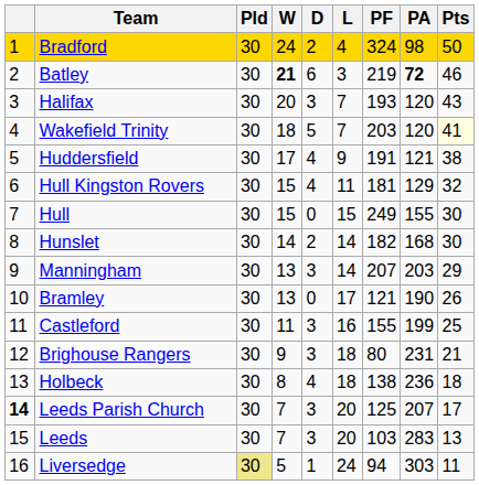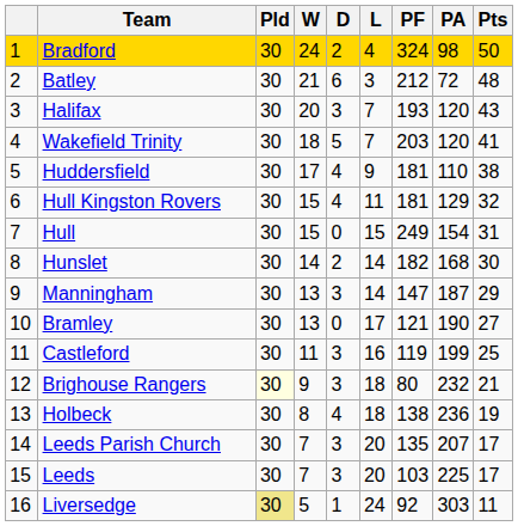Batley | W: bold -> normal
Batley | PF: 219 -> 212
Batley | PA: bold -> normal
Batley | Pts: 46 -> 48
Wakefield Trinity | Pts: lightyellow background -> no background
Huddersfield | PF: 191 -> 181
Huddersfield | PA: 121 -> 110
Hull | PA: 155 -> 154
Hull | Pts: 30 -> 31
Manningham | PF: 207 -> 147
Manningham | PA: 203 -> 187
Bramley | Pts: 26 -> 27
Castleford | PF: 155 -> 119
Brighouse Rangers | Pld: no background -> lightyellow background
Brighouse Rangers | PA: 231 -> 232
Holbeck | Pts: 18 -> 19
Leeds Parish Church | column 1: bold -> normal
Leeds Parish Church | PF: 125 -> 135
Leeds | PA: 283 -> 225
Leeds | Pts: 13 -> 17
Liversedge | PF: 94 -> 92
